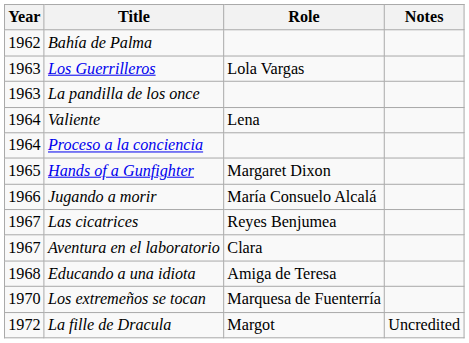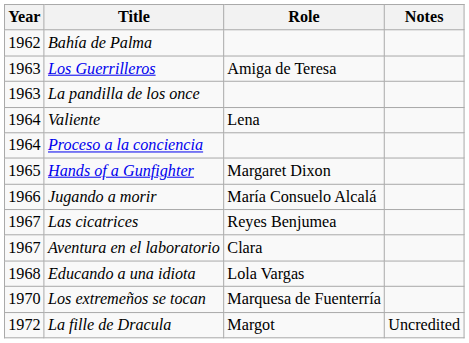Los Guerrilleros | Role: Lola Vargas -> Amiga de Teresa
Educando a una idiota | Role: Amiga de Teresa -> Lola Vargas
